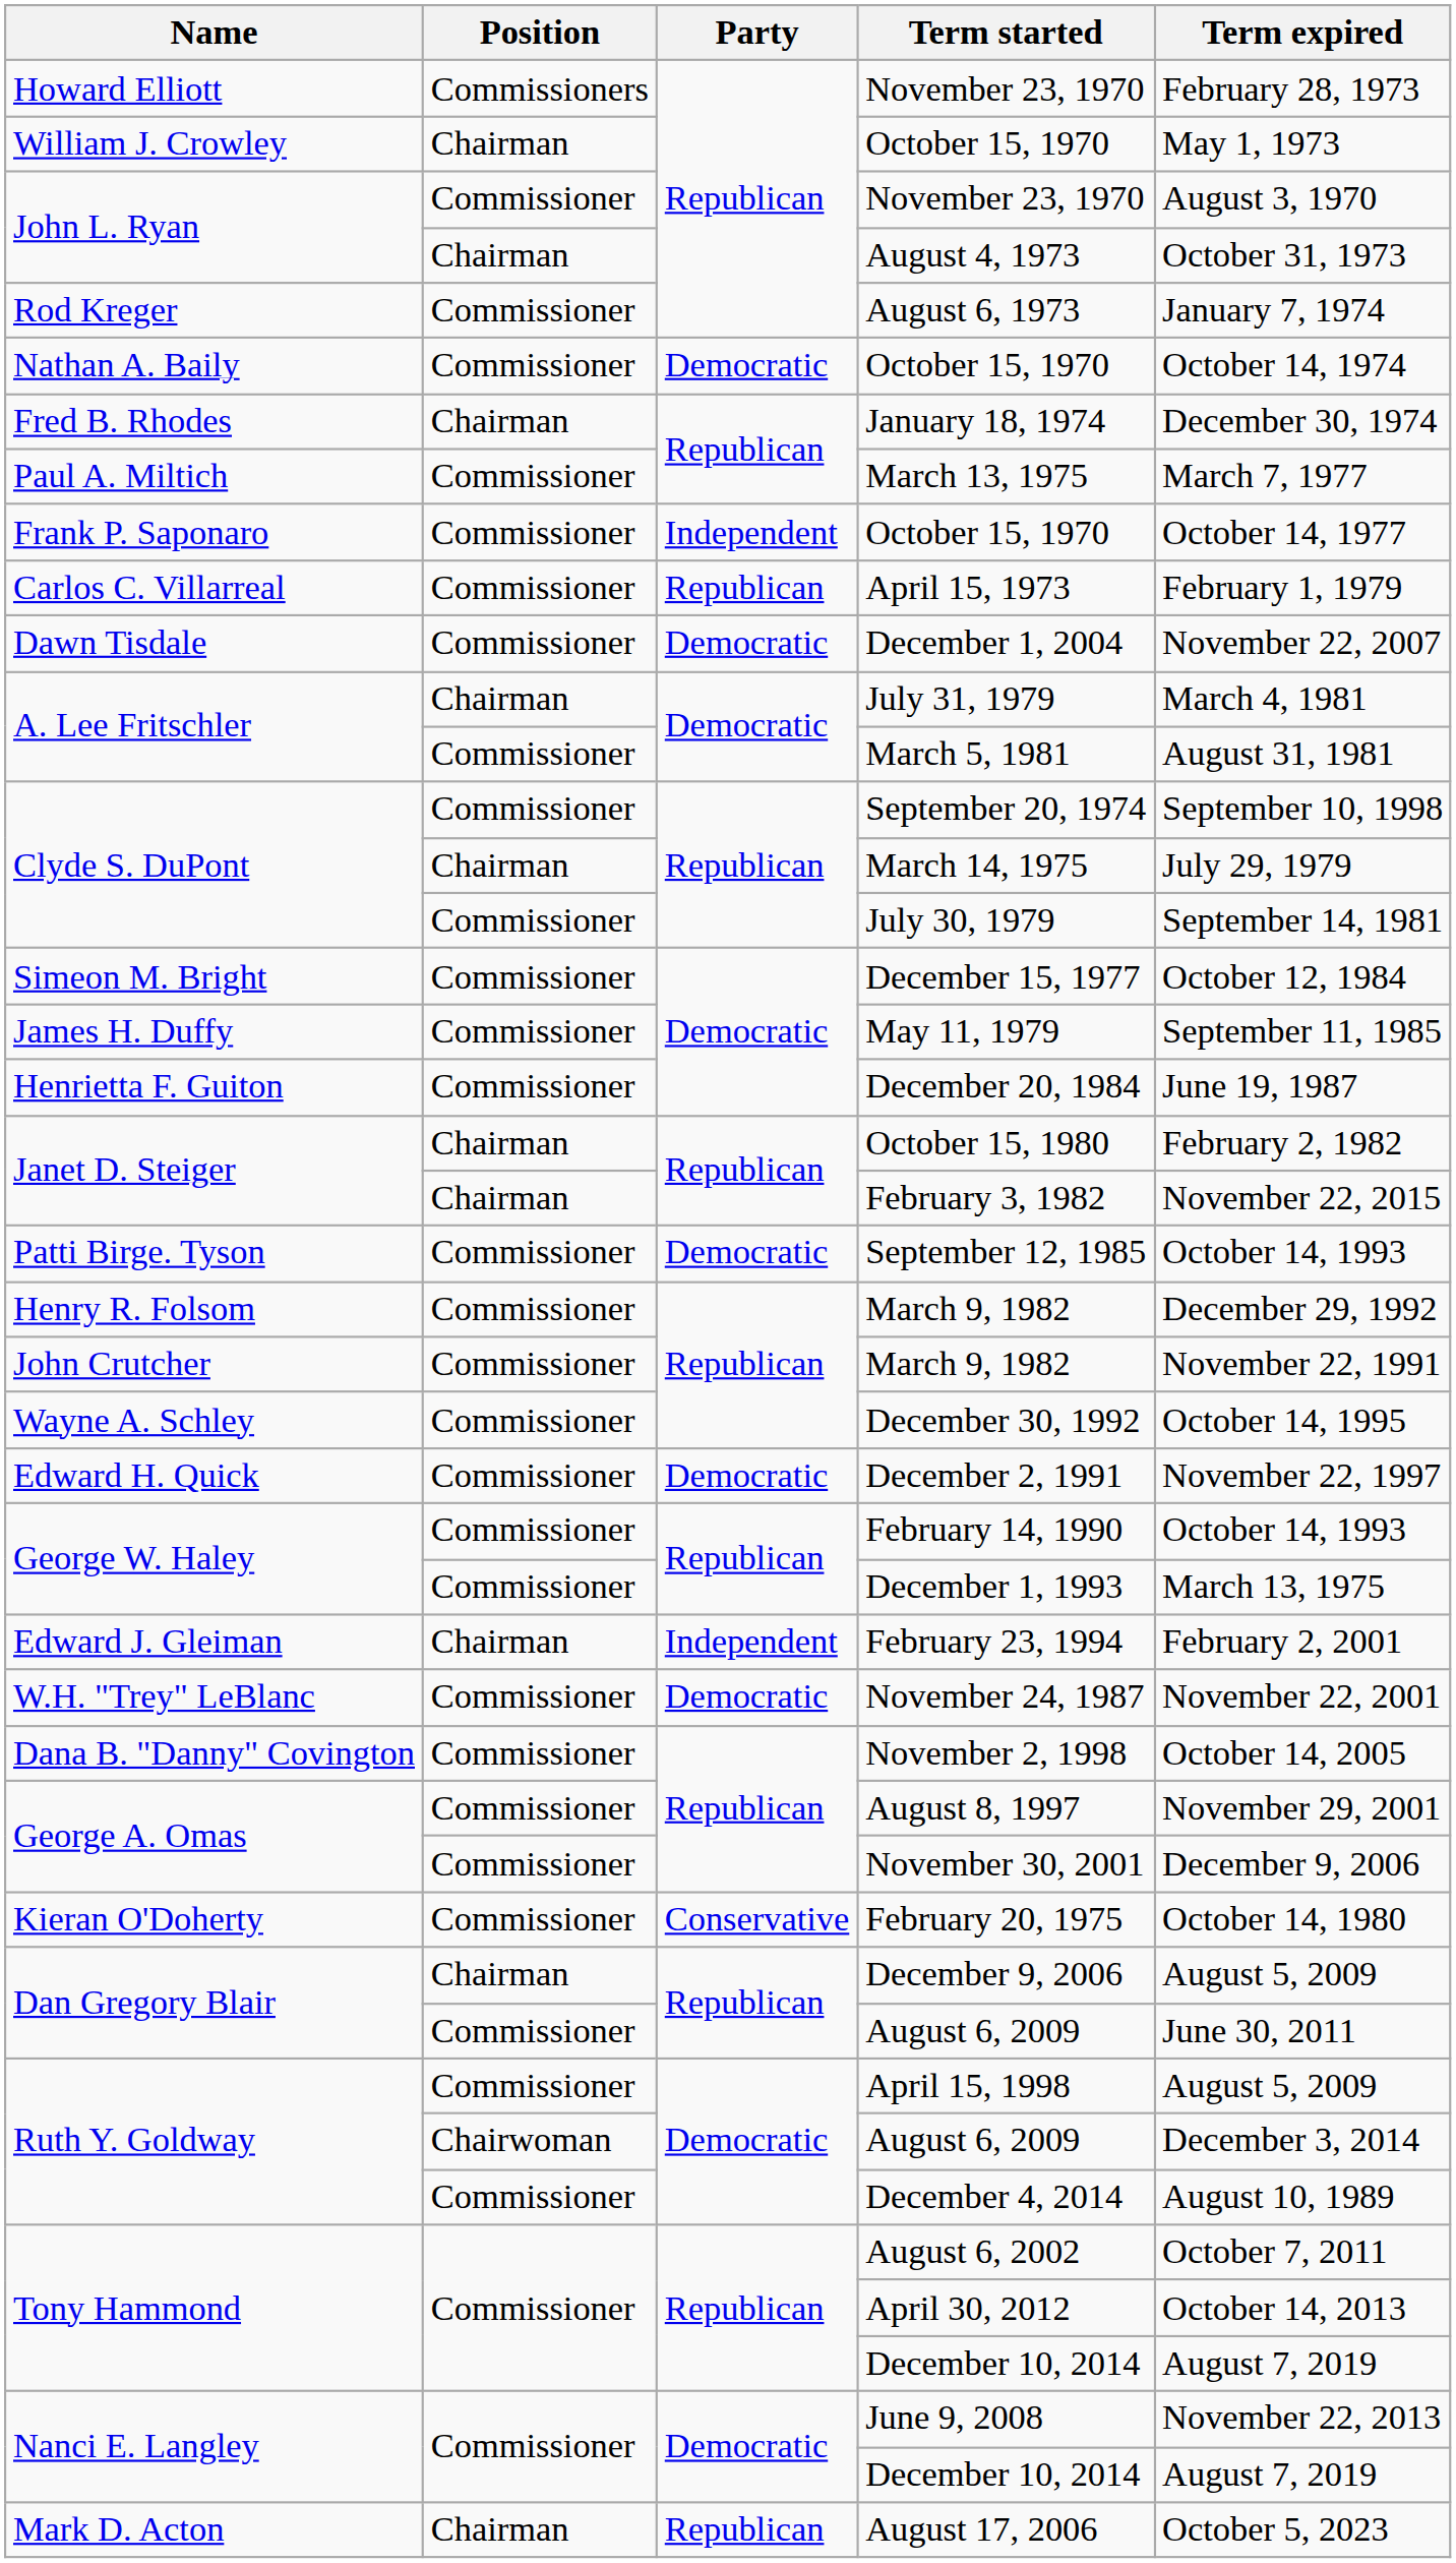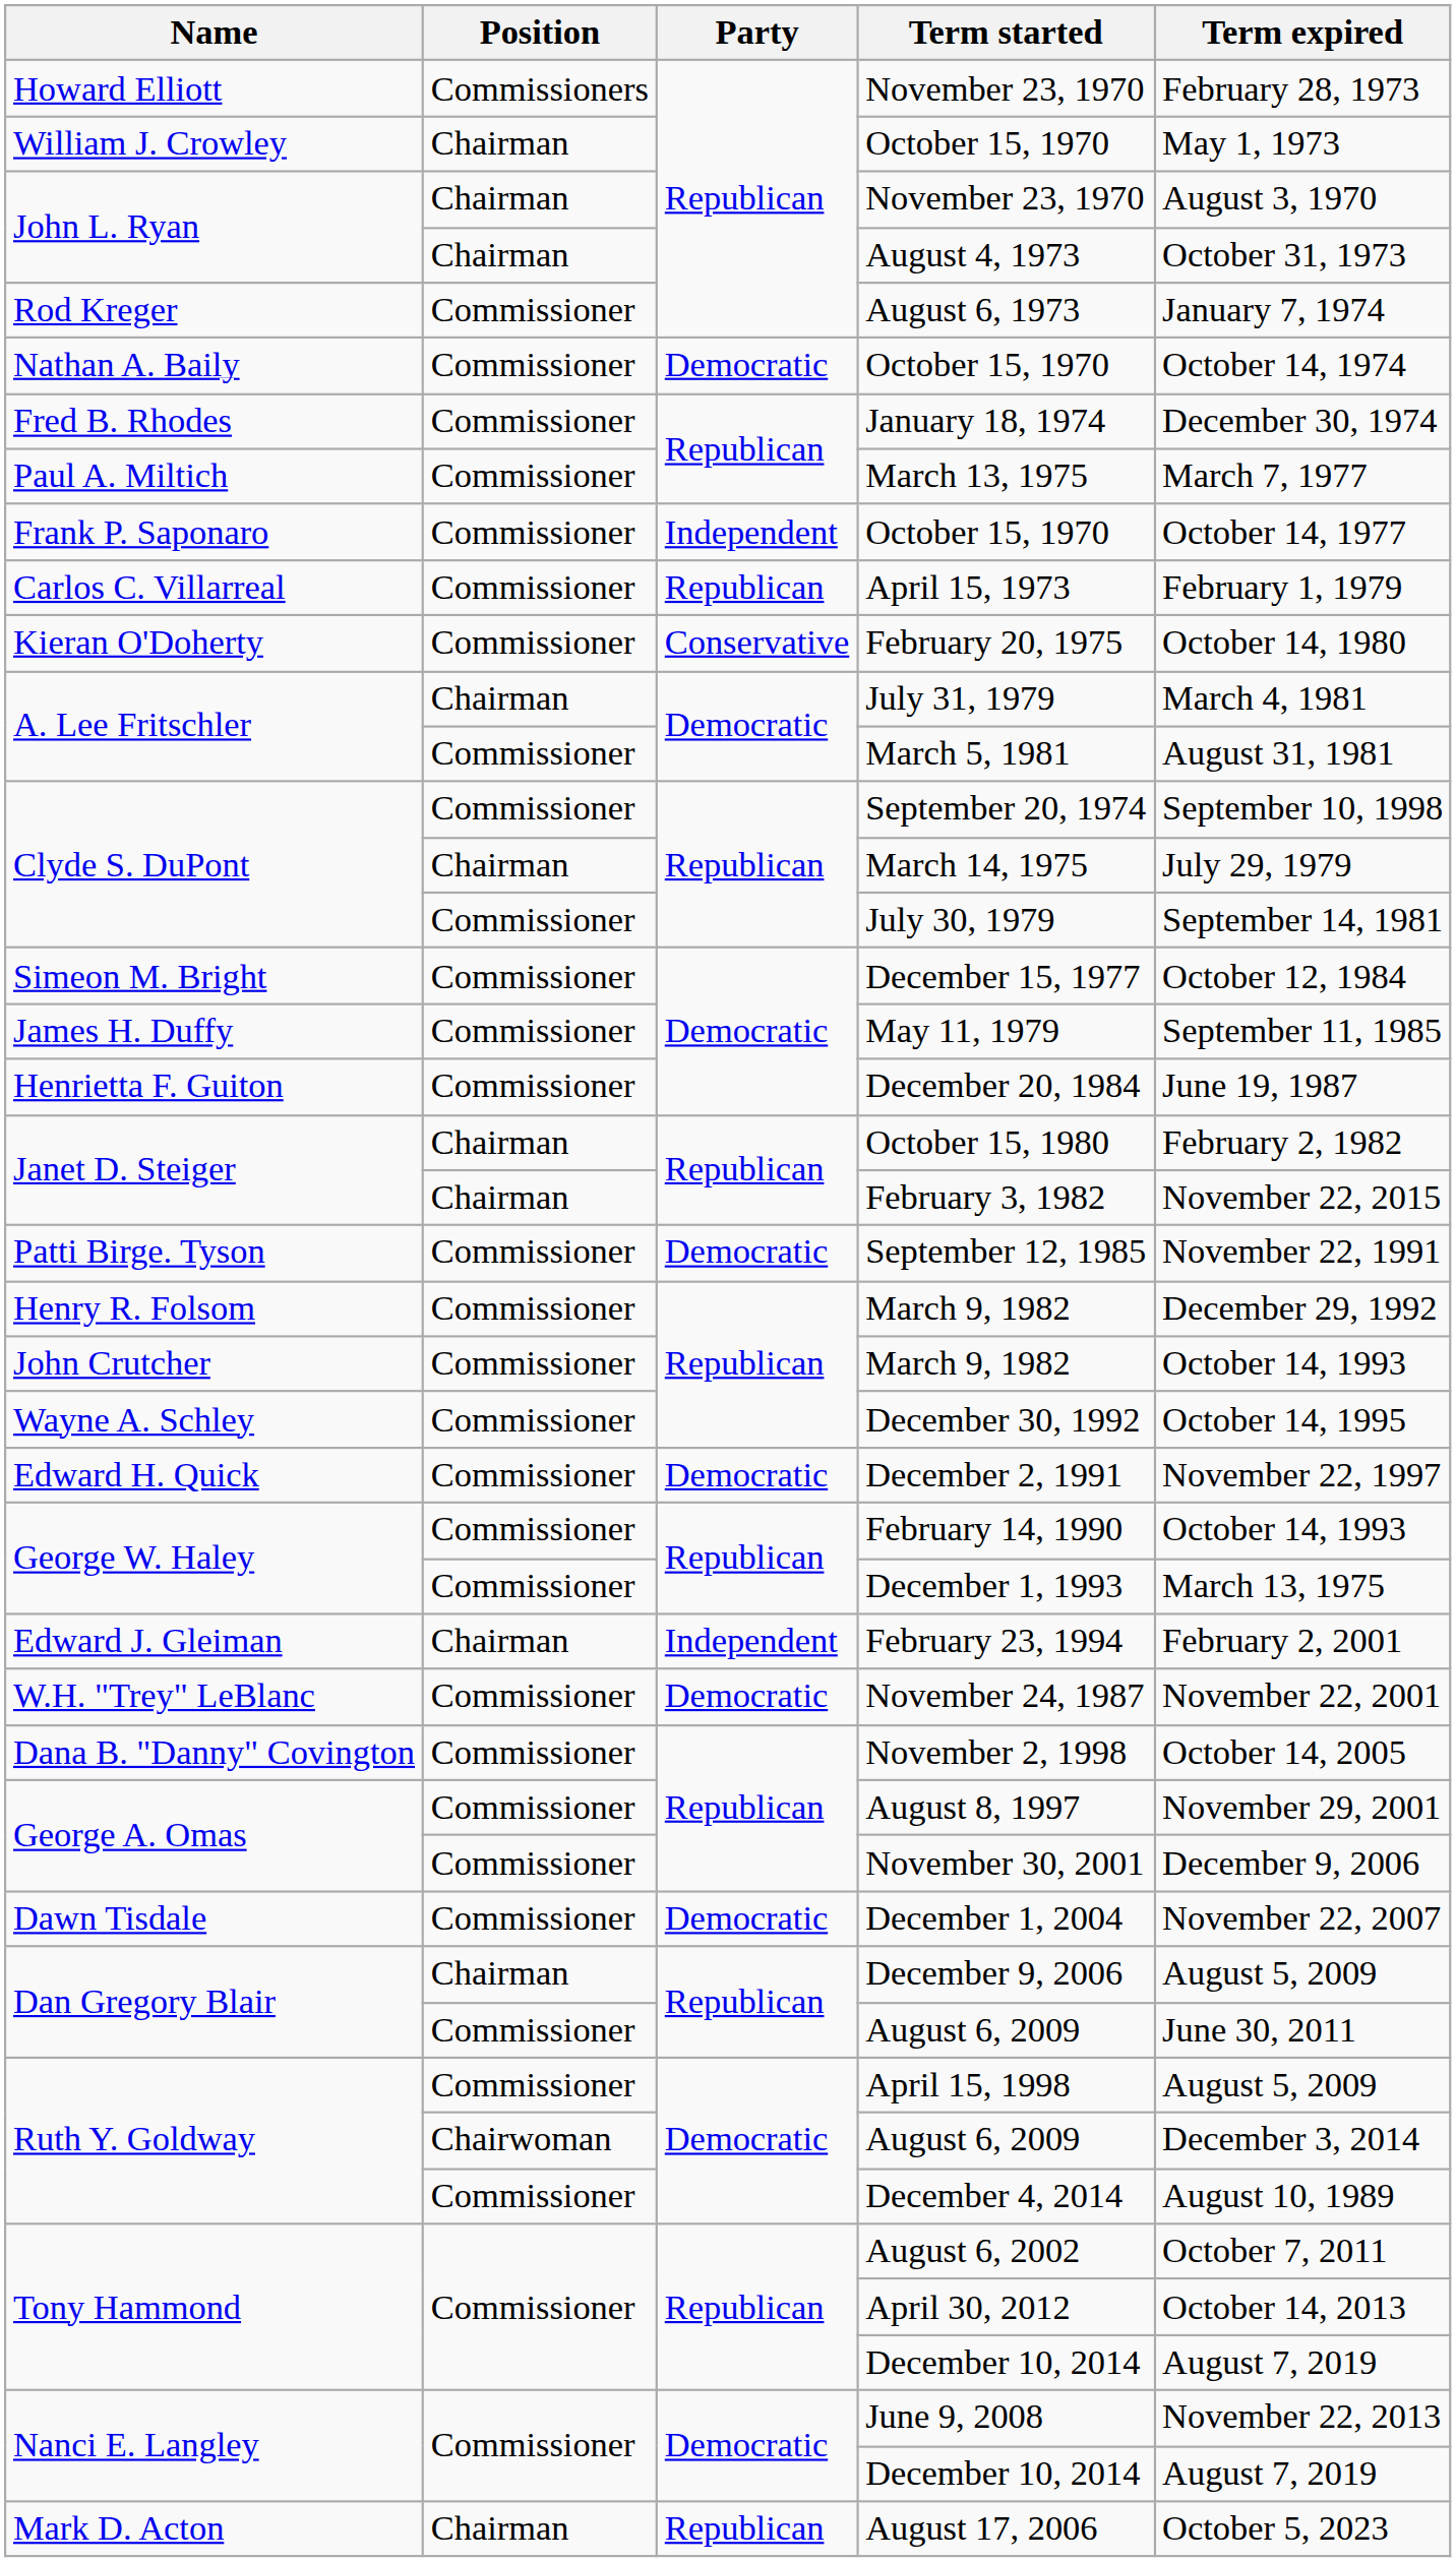John L. Ryan / November 23, 1970 | Position: Commissioner -> Chairman
January 18, 1974 | Position: Chairman -> Commissioner
rows swapped: February 20, 1975 <-> December 1, 2004
September 12, 1985 | Term expired: October 14, 1993 -> November 22, 1991
John Crutcher / March 9, 1982 | Term expired: November 22, 1991 -> October 14, 1993
